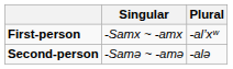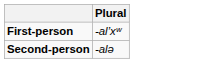- column: Singular | -Samx ~ -amx | -Samə ~ -amə
